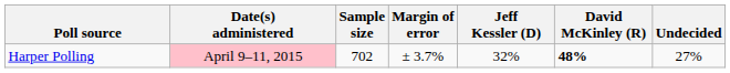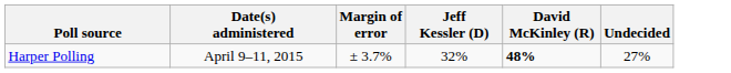- column: Sample size | 702
Harper Polling | Date(s) administered: pink background -> no background
